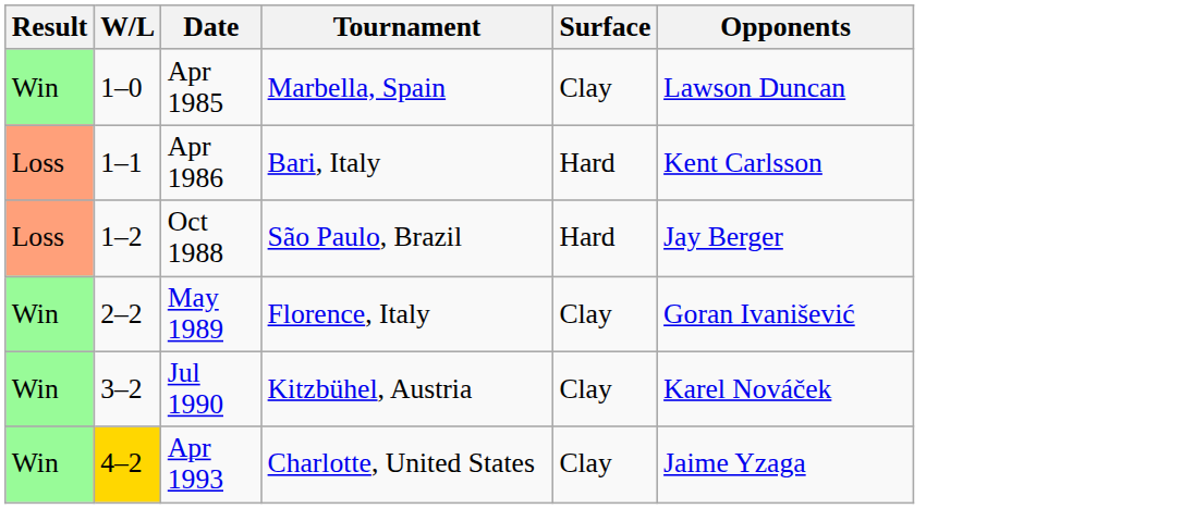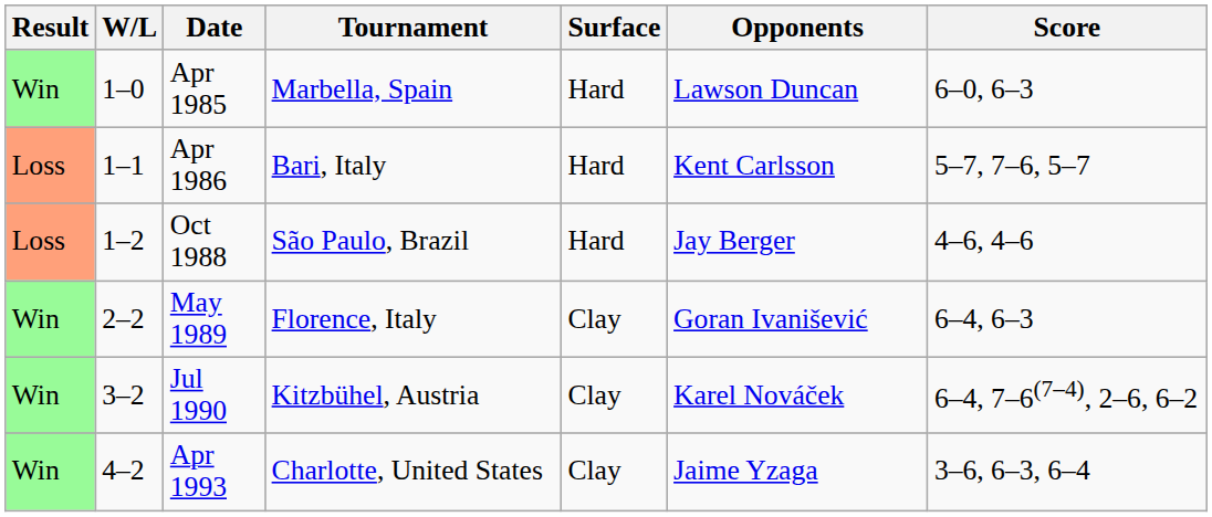+ column: Score | 6–0, 6–3 | 5–7, 7–6, 5–7 | 4–6, 4–6 | 6–4, 6–3 | 6–4, 7–6(7–4), 2–6, 6–2 | 3–6, 6–3, 6–4
Apr 1985 | Surface: Clay -> Hard
Apr 1993 | W/L: gold background -> no background
